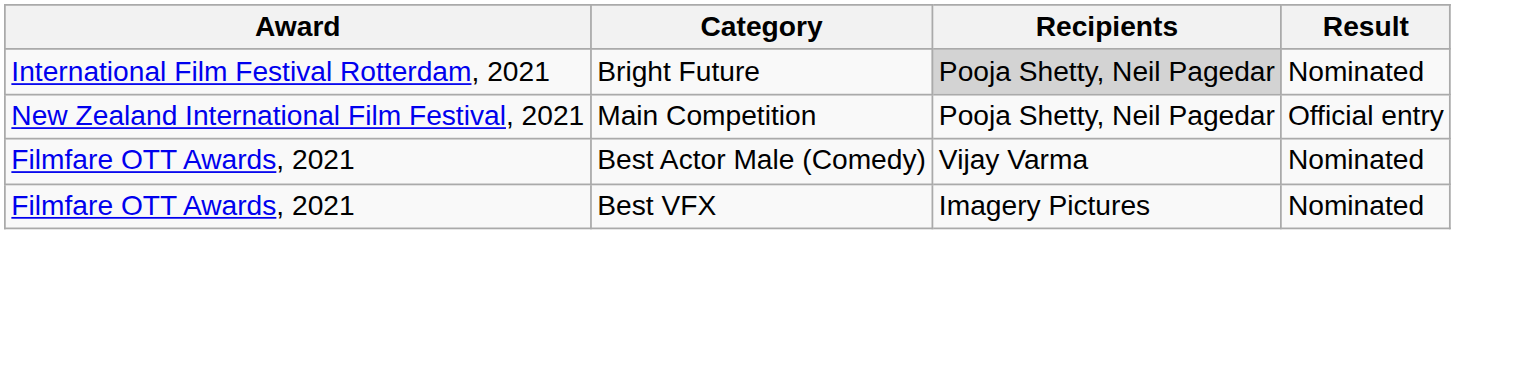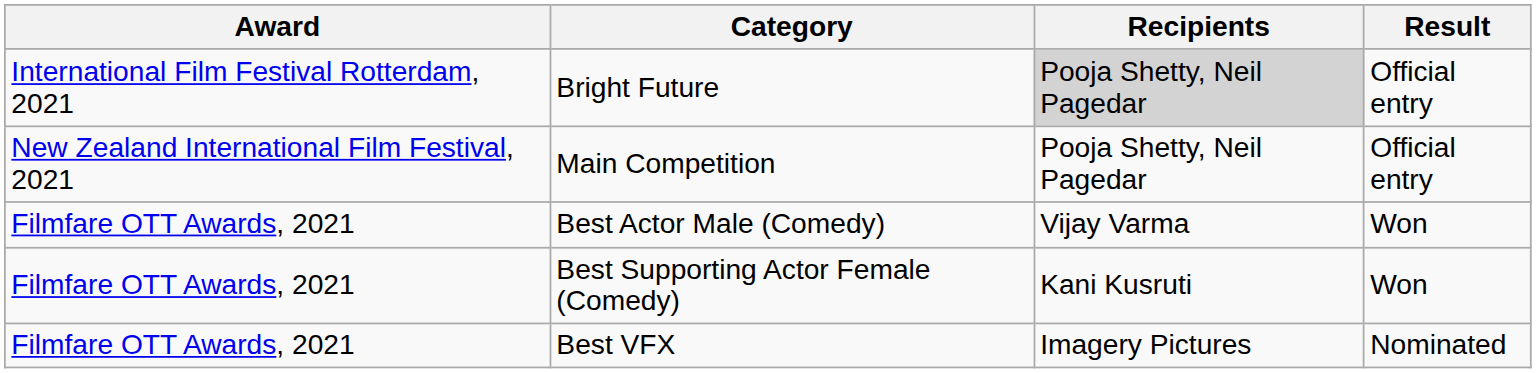Bright Future | Result: Nominated -> Official entry
Best Actor Male (Comedy) | Result: Nominated -> Won
+ row: Filmfare OTT Awards, 2021 | Best Supporting Actor Female (Comedy) | Kani Kusruti | Won
